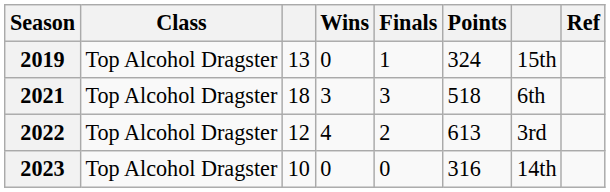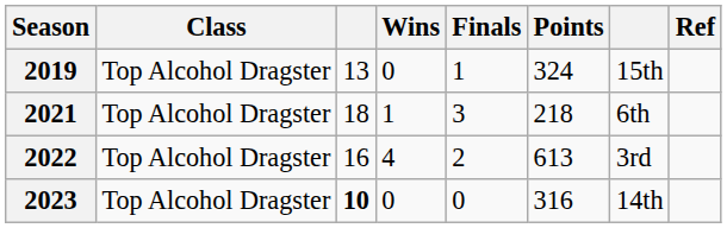2021 | Wins: 3 -> 1
2021 | Points: 518 -> 218
2022 | column 3: 12 -> 16
2023 | column 3: normal -> bold
